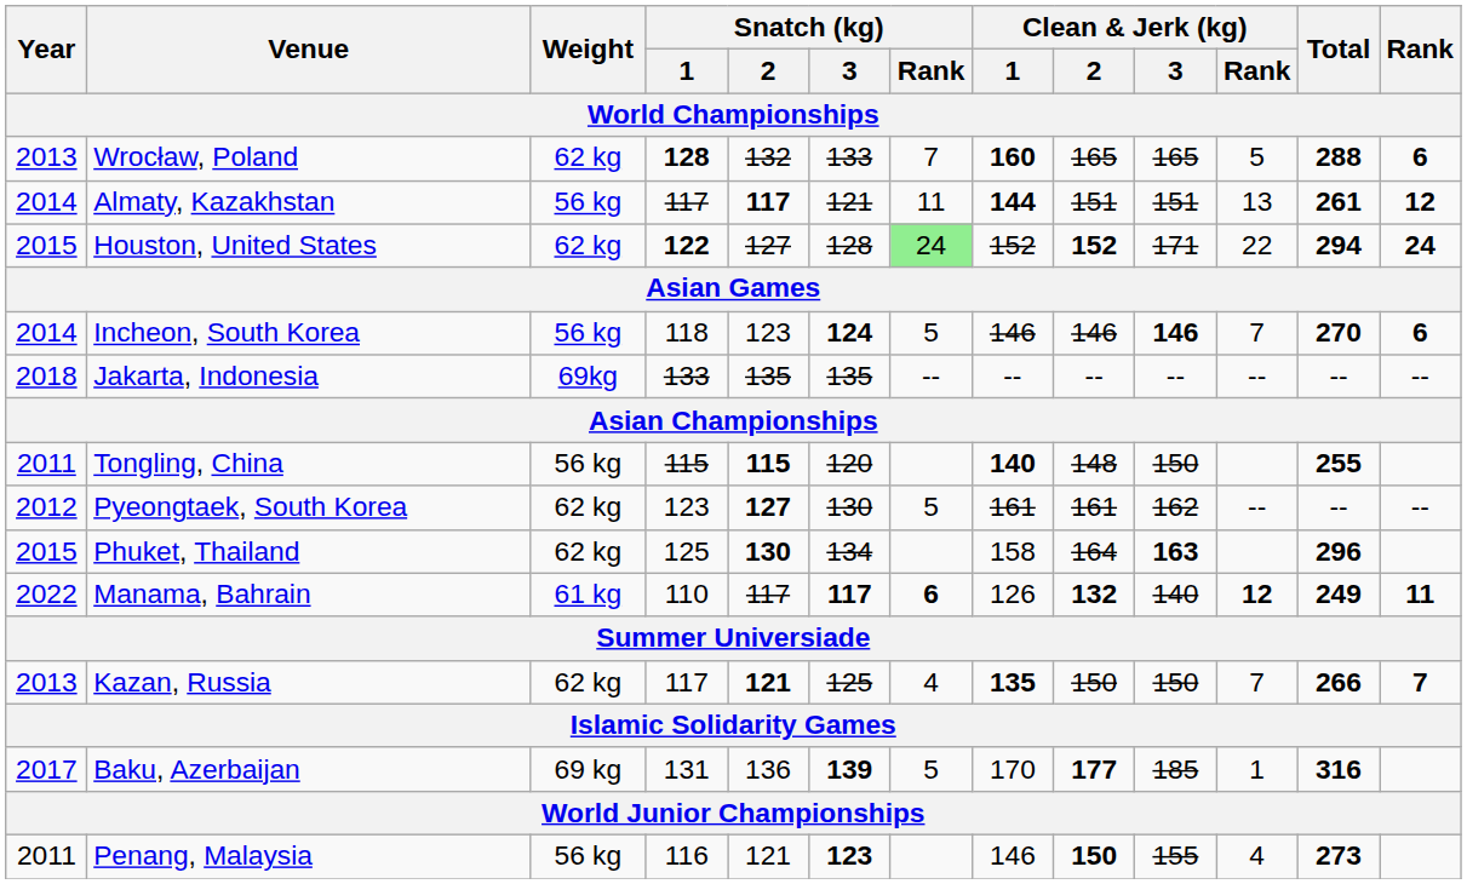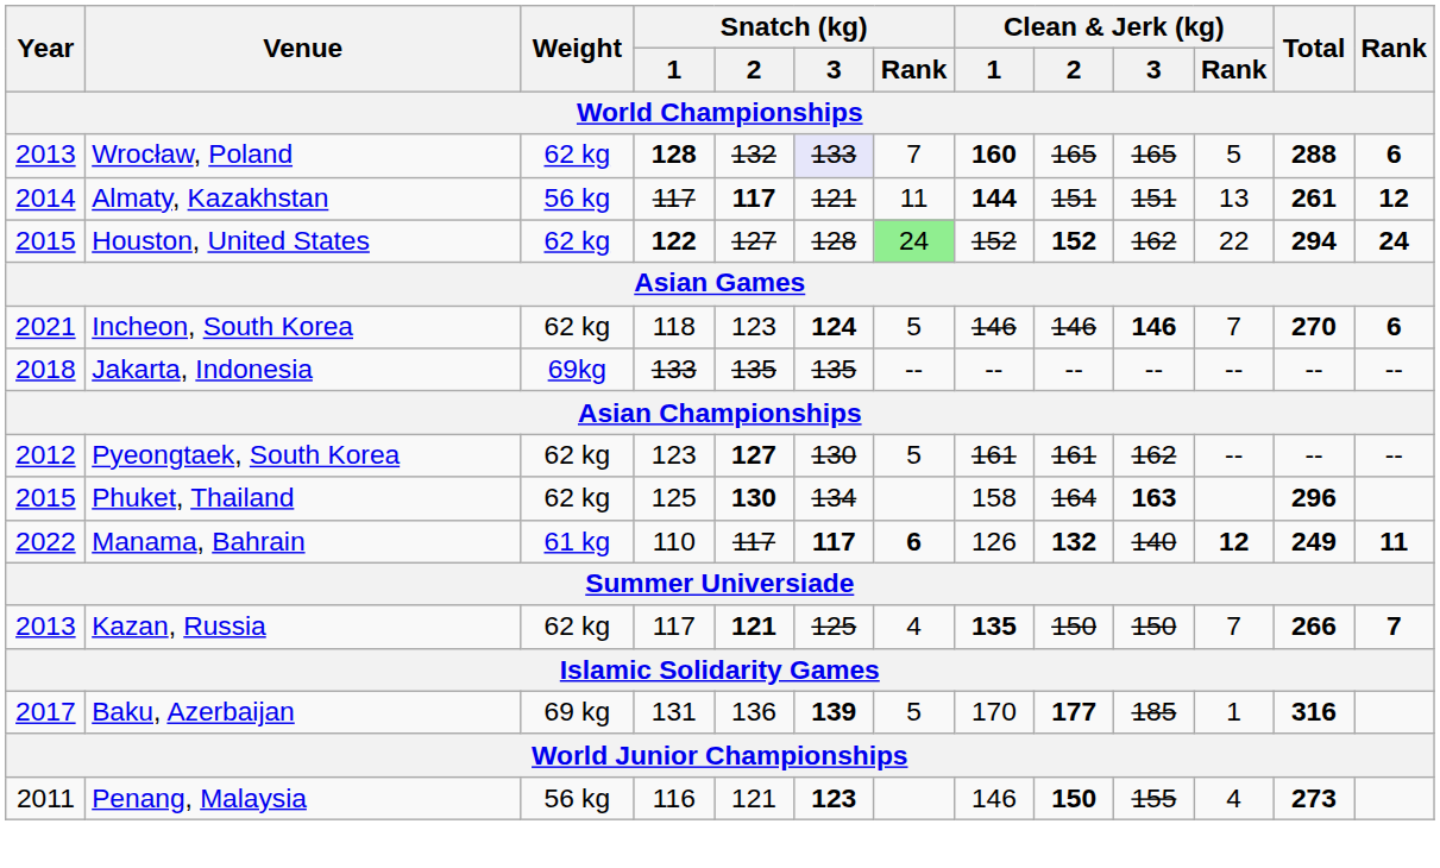Wrocław, Poland | Snatch (kg) / 3: no background -> lavender background
Houston, United States | Clean & Jerk (kg) / 3: 171 -> 162
Incheon, South Korea | Year: 2014 -> 2021
Incheon, South Korea | Weight: 56 kg -> 62 kg
- row: 2011 | Tongling, China | 56 kg | 115 | 115 | 120 | 140 | 148 | 150 | 255
